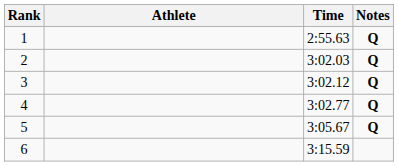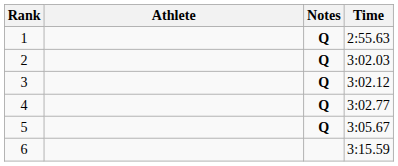columns swapped: Time <-> Notes
